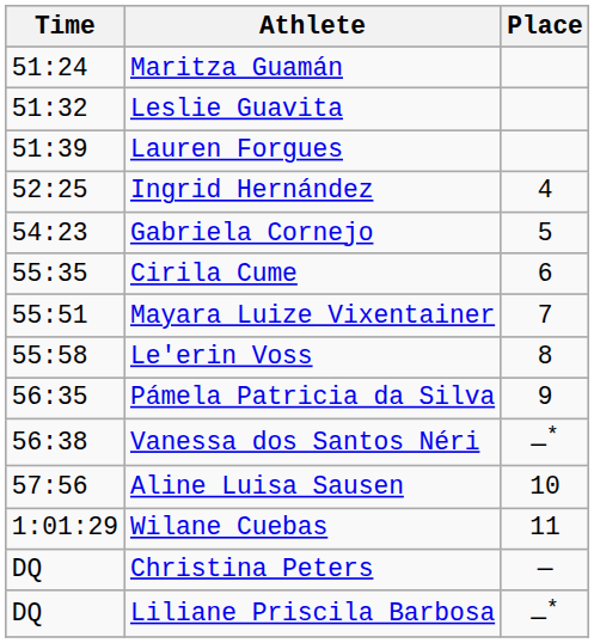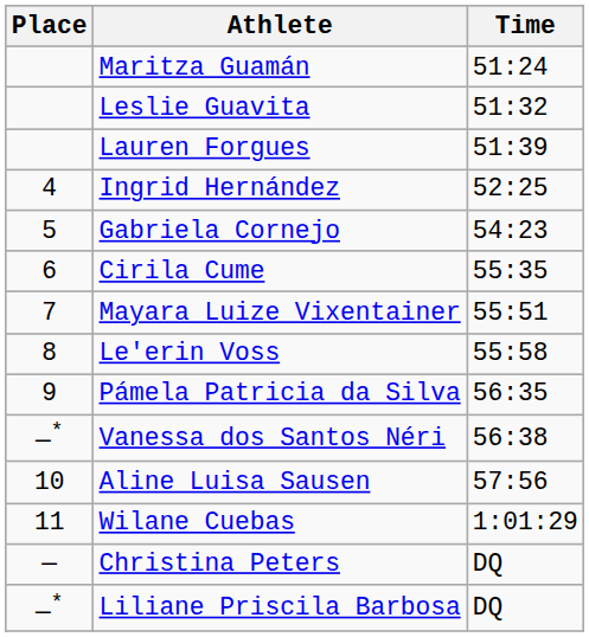columns swapped: Place <-> Time
